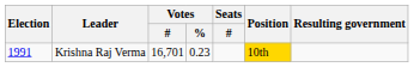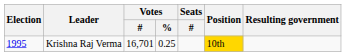Krishna Raj Verma | Election: 1991 -> 1995
Krishna Raj Verma | Votes / %: 0.23 -> 0.25
